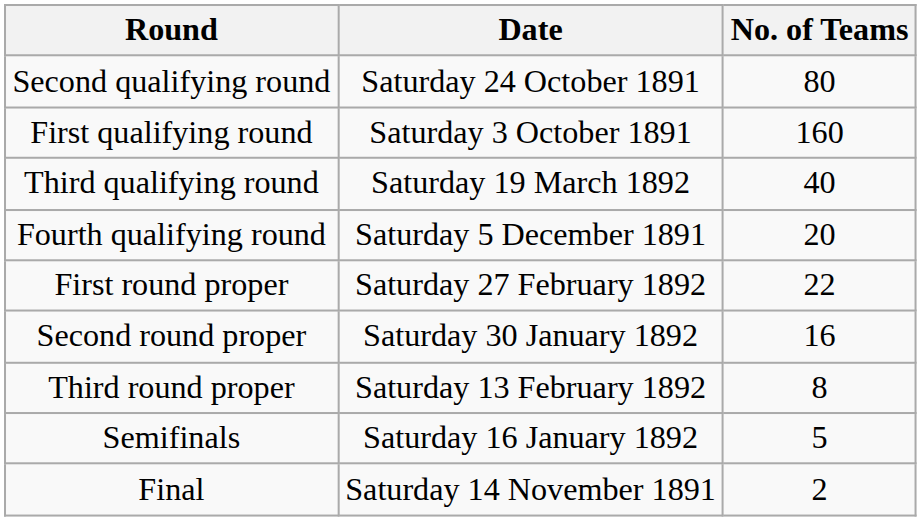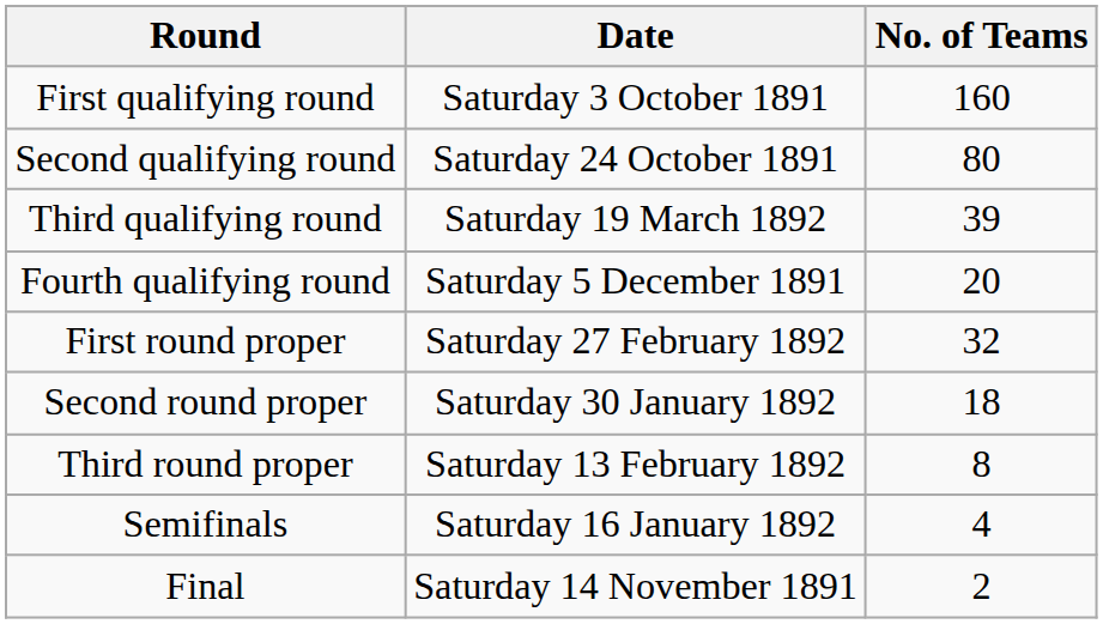rows swapped: First qualifying round <-> Second qualifying round
Third qualifying round | No. of Teams: 40 -> 39
First round proper | No. of Teams: 22 -> 32
Second round proper | No. of Teams: 16 -> 18
Semifinals | No. of Teams: 5 -> 4
